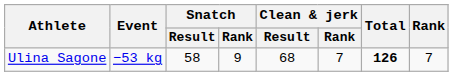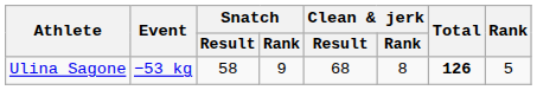Ulina Sagone | Clean & jerk / Rank: 7 -> 8
Ulina Sagone | Rank: 7 -> 5
